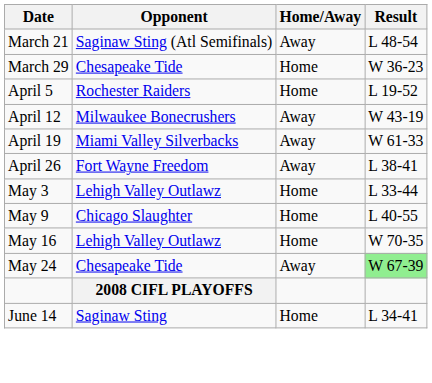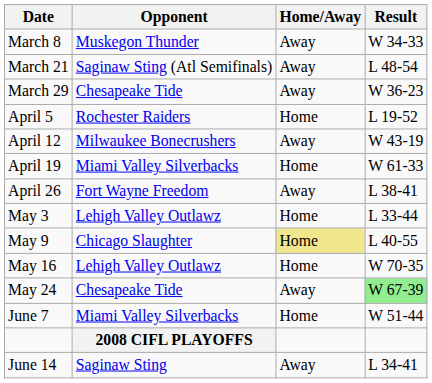+ row: March 8 | Muskegon Thunder | Away | W 34-33
March 29 | Home/Away: Home -> Away
April 19 | Home/Away: Away -> Home
May 9 | Home/Away: no background -> khaki background
+ row: June 7 | Miami Valley Silverbacks | Home | W 51-44
June 14 | Home/Away: Home -> Away
